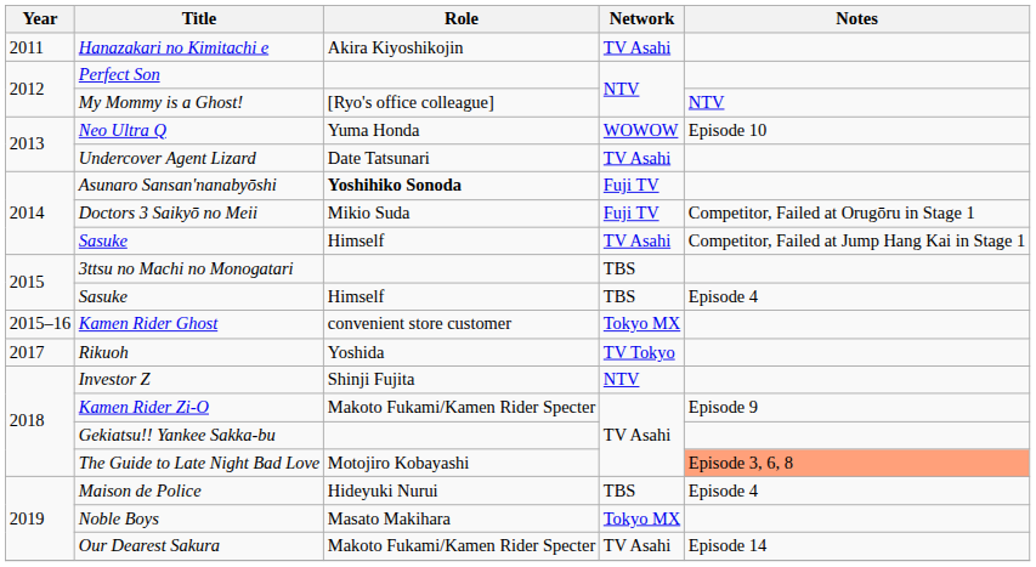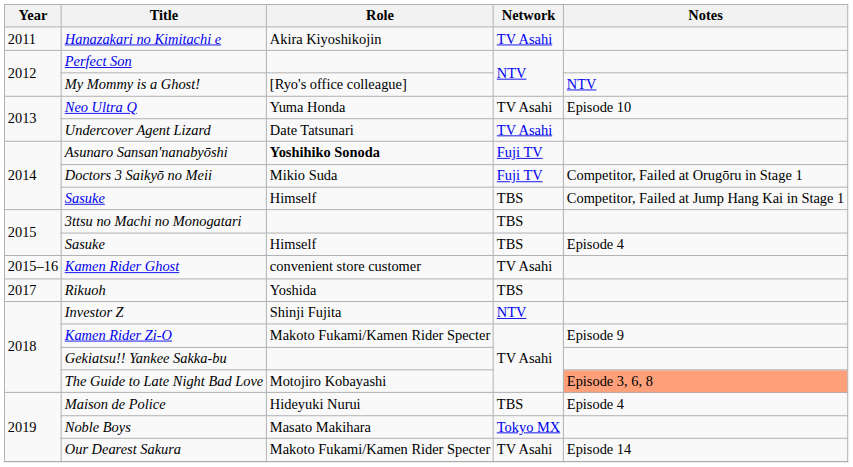Neo Ultra Q | Network: WOWOW -> TV Asahi
2014 / Sasuke | Network: TV Asahi -> TBS
Kamen Rider Ghost | Network: Tokyo MX -> TV Asahi
Rikuoh | Network: TV Tokyo -> TBS
